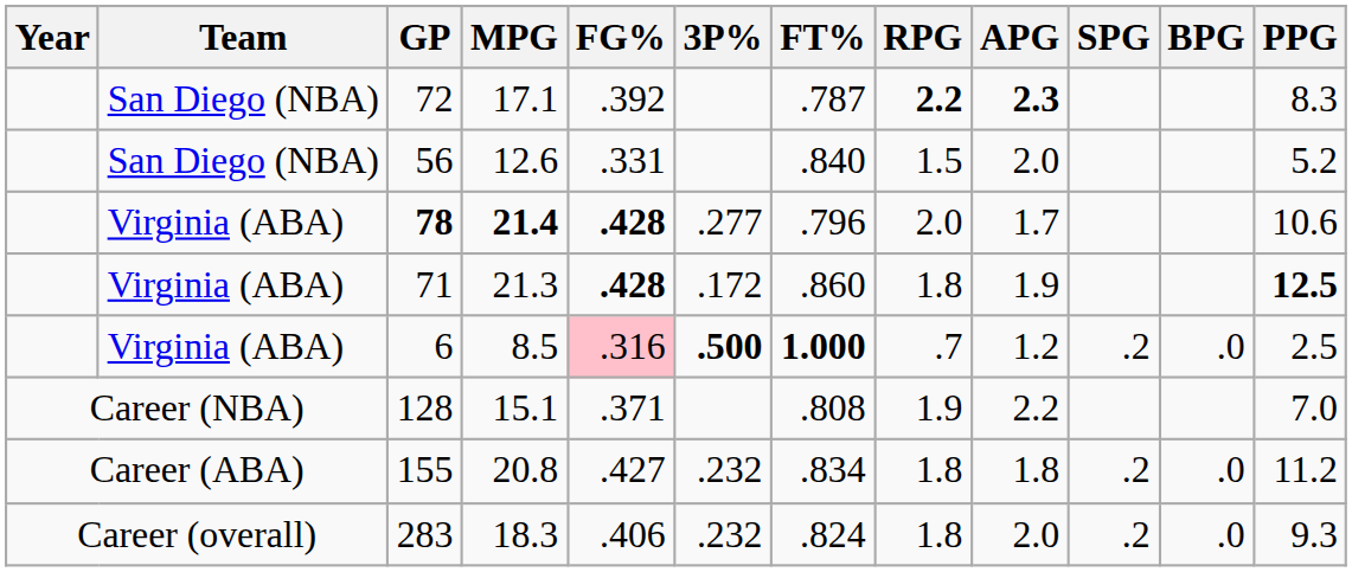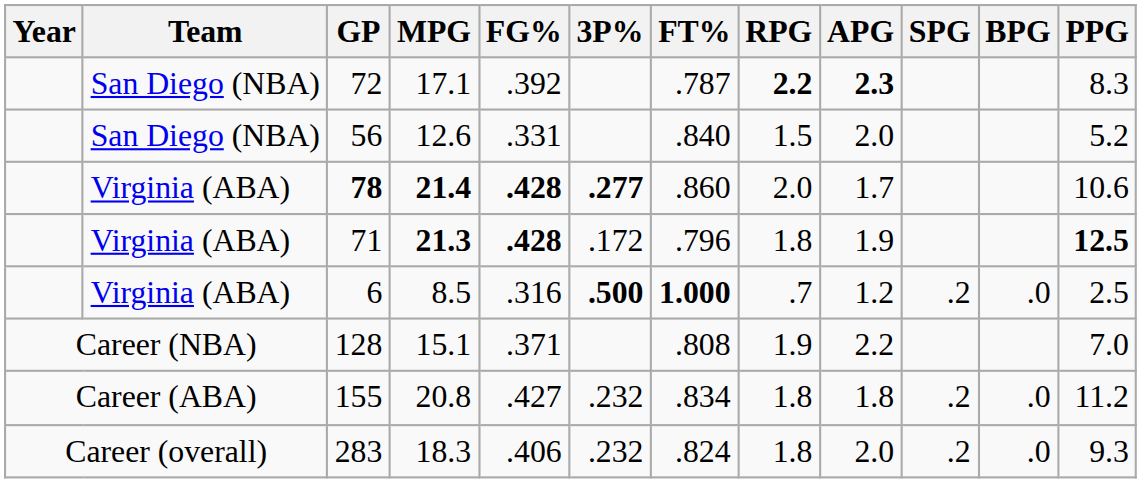78 | 3P%: normal -> bold
78 | FT%: .796 -> .860
71 | MPG: normal -> bold
71 | FT%: .860 -> .796
6 | FG%: pink background -> no background
